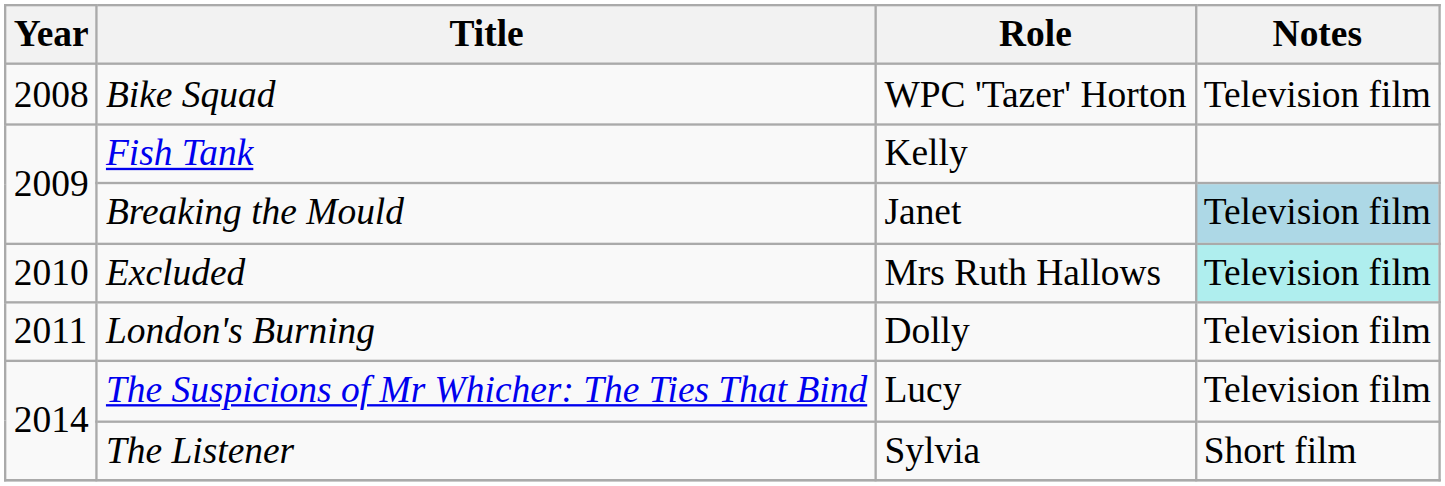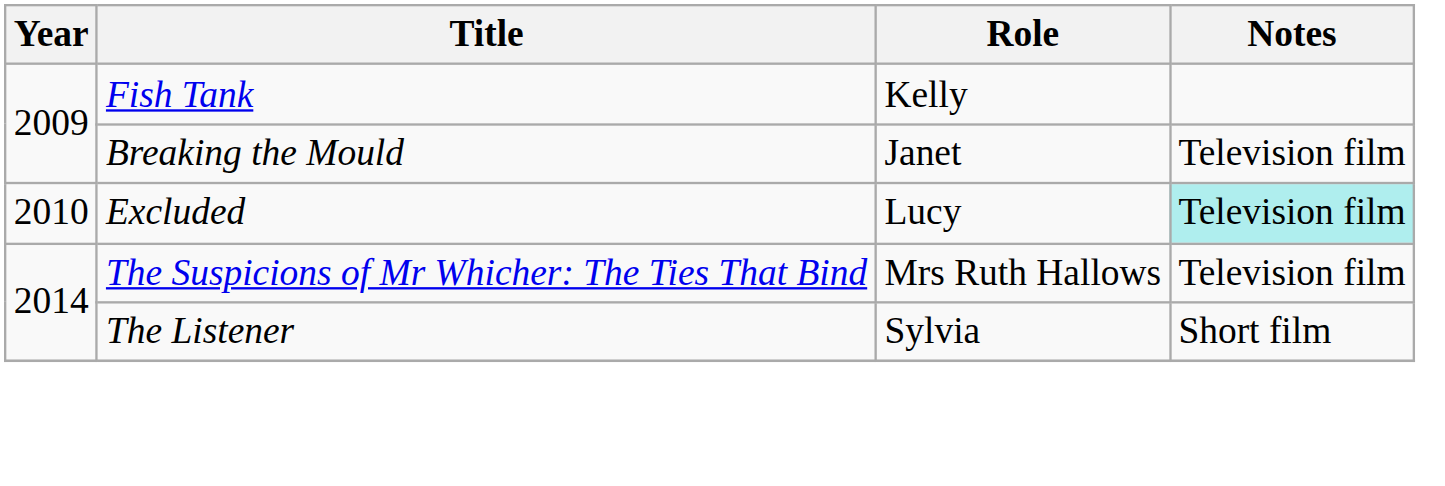- row: 2008 | Bike Squad | WPC 'Tazer' Horton | Television film
Breaking the Mould | Notes: lightblue background -> no background
Excluded | Role: Mrs Ruth Hallows -> Lucy
- row: 2011 | London's Burning | Dolly | Television film
The Suspicions of Mr Whicher: The Ties That Bind | Role: Lucy -> Mrs Ruth Hallows
